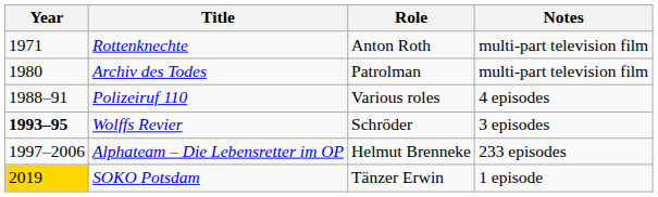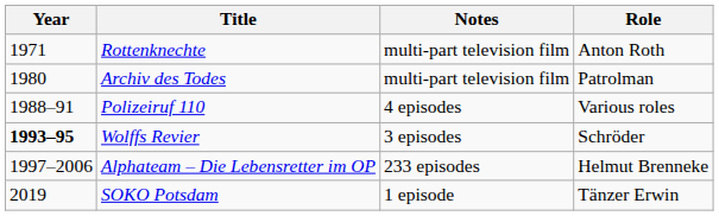columns swapped: Role <-> Notes
SOKO Potsdam | Year: gold background -> no background
